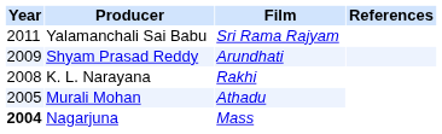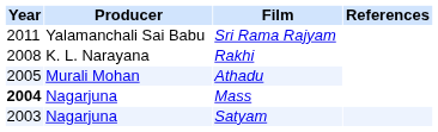- row: 2009 | Shyam Prasad Reddy | Arundhati
+ row: 2003 | Nagarjuna | Satyam
